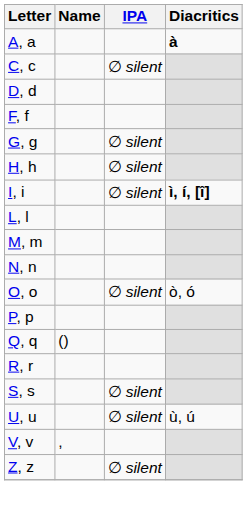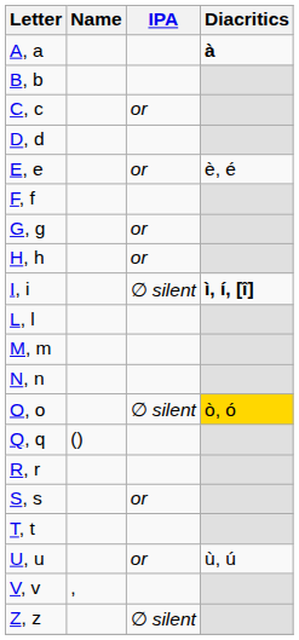+ row: B, b
C, c | IPA: ∅ silent -> or
+ row: E, e | or | è, é
G, g | IPA: ∅ silent -> or
H, h | IPA: ∅ silent -> or
O, o | Diacritics: no background -> gold background
- row: P, p
S, s | IPA: ∅ silent -> or
+ row: T, t
U, u | IPA: ∅ silent -> or
